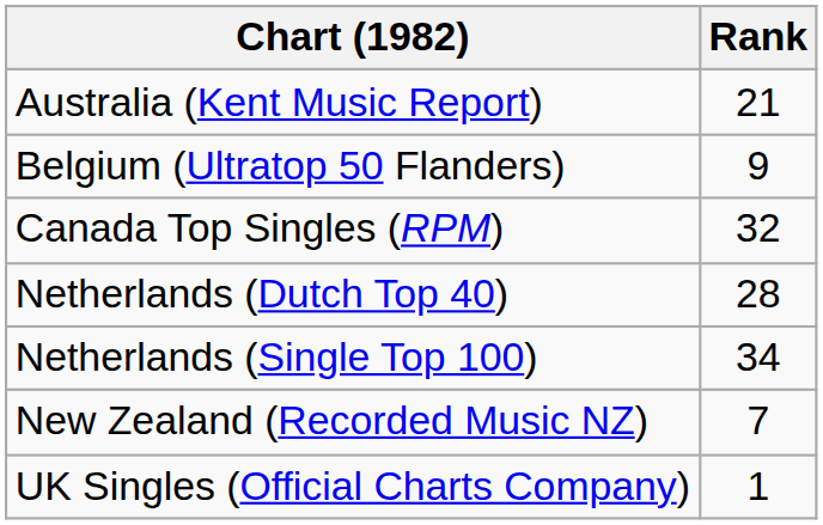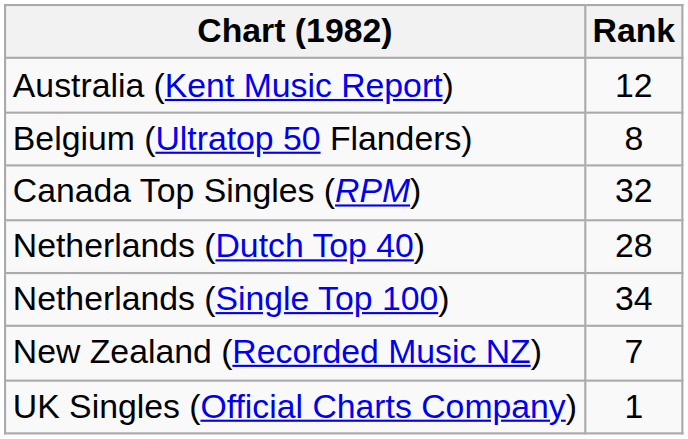Australia (Kent Music Report) | Rank: 21 -> 12
Belgium (Ultratop 50 Flanders) | Rank: 9 -> 8
